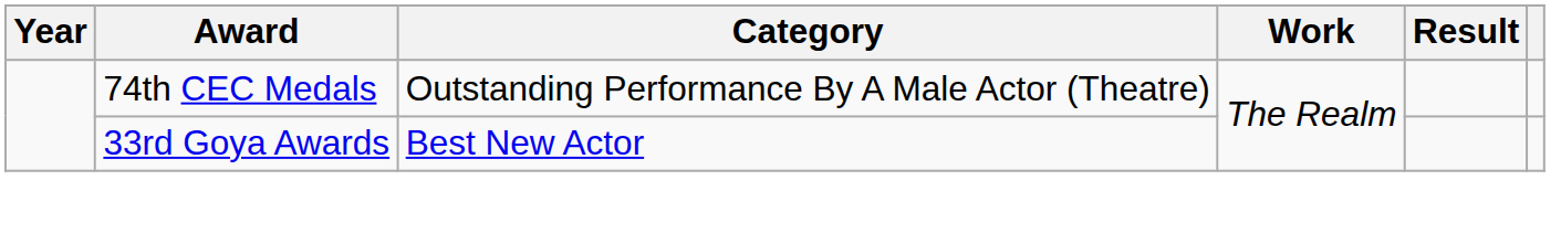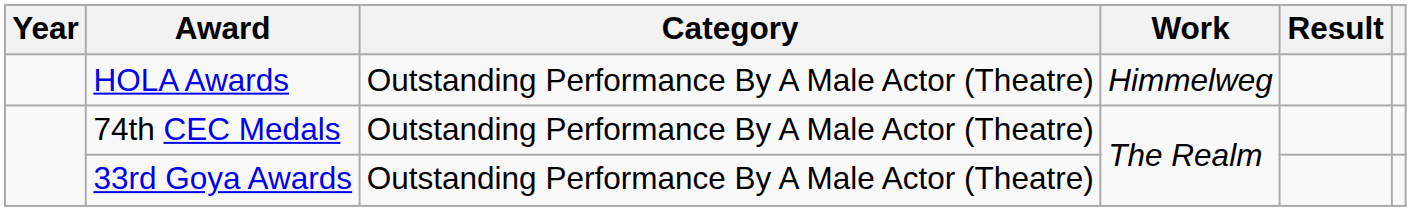+ row: HOLA Awards | Outstanding Performance By A Male Actor (Theatre) | Himmelweg
33rd Goya Awards | Category: Best New Actor -> Outstanding Performance By A Male Actor (Theatre)
